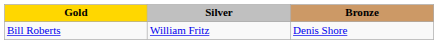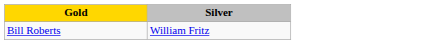- column: Bronze | Denis Shore
